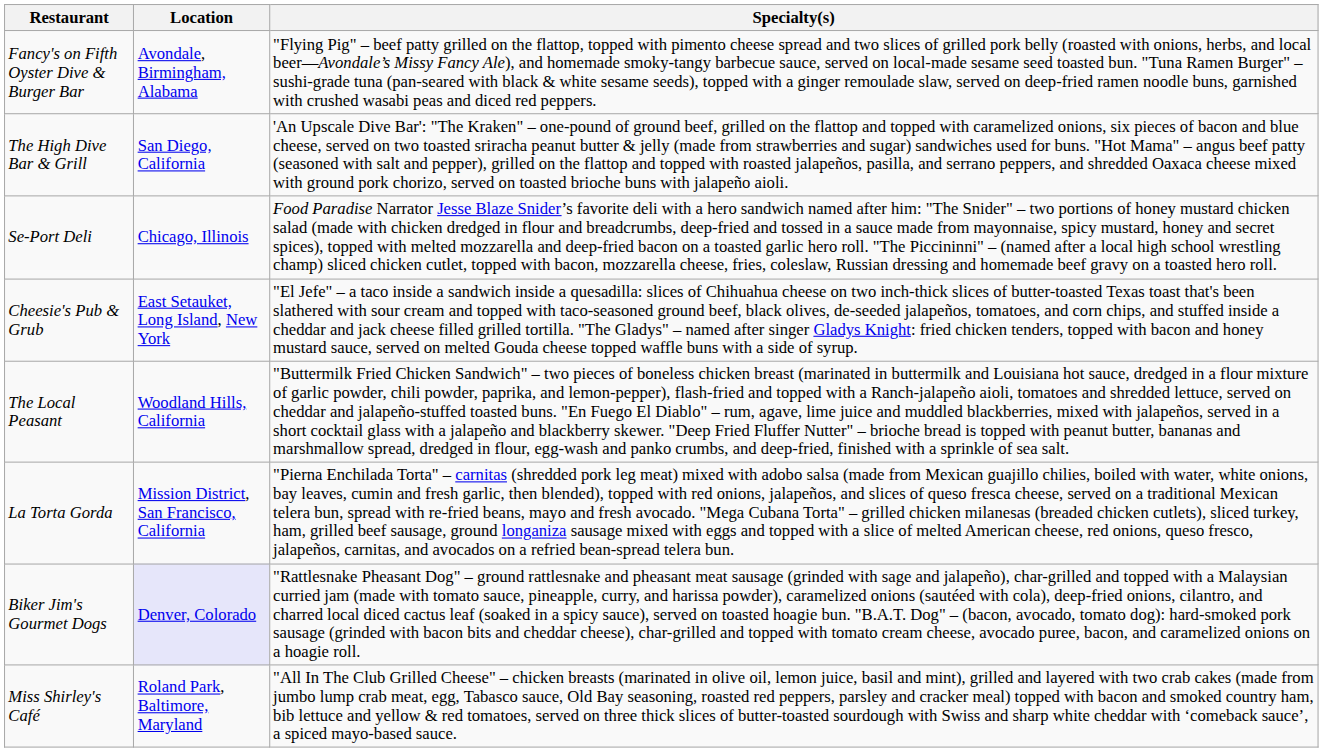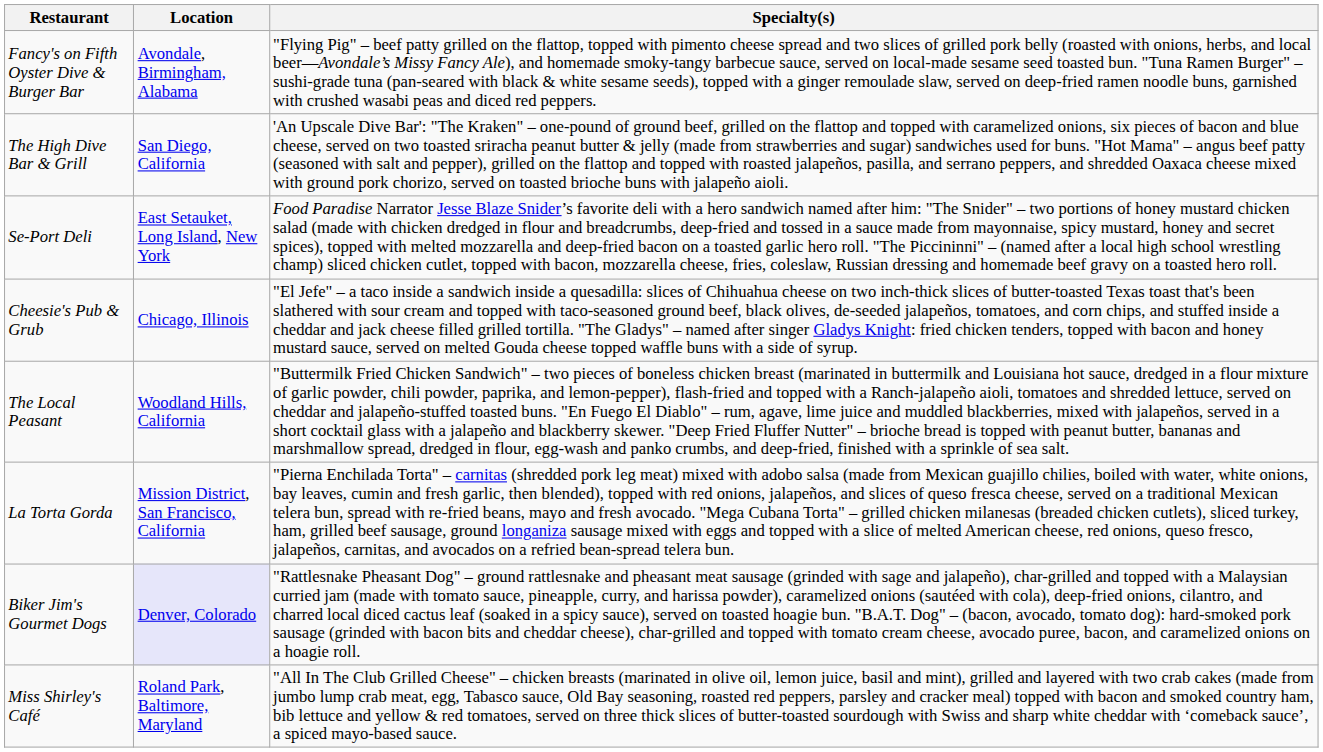Se-Port Deli | Location: Chicago, Illinois -> East Setauket, Long Island, New York
Cheesie's Pub & Grub | Location: East Setauket, Long Island, New York -> Chicago, Illinois
